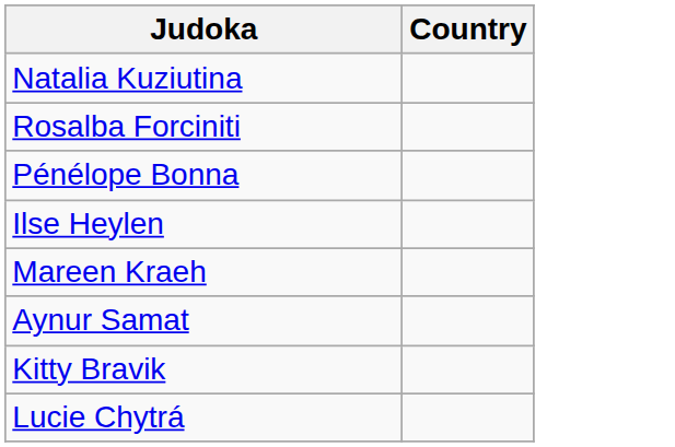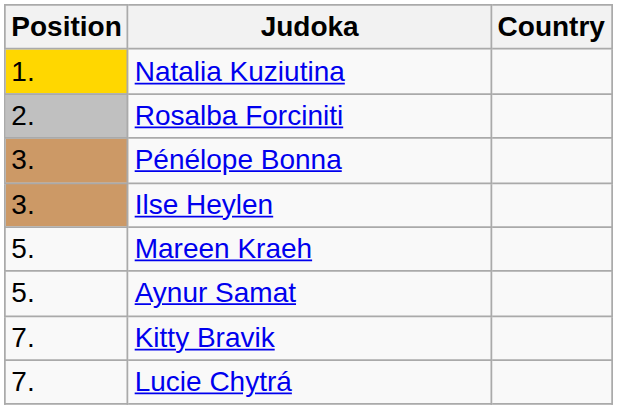+ column: Position | 1. | 2. | 3. | 3. | 5. | 5. | 7. | 7.
